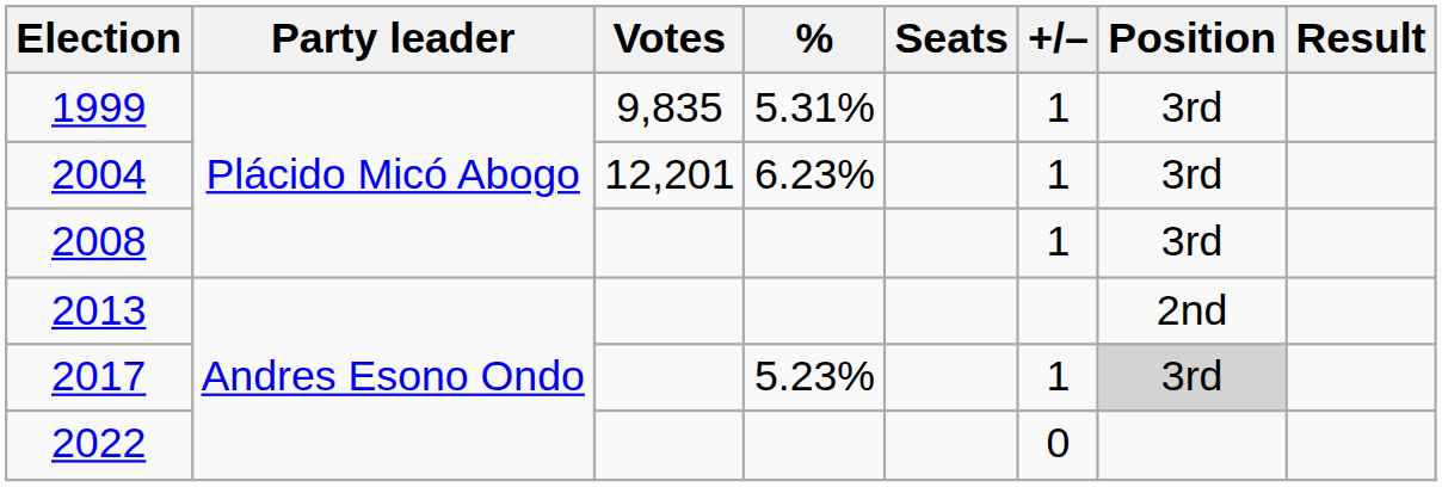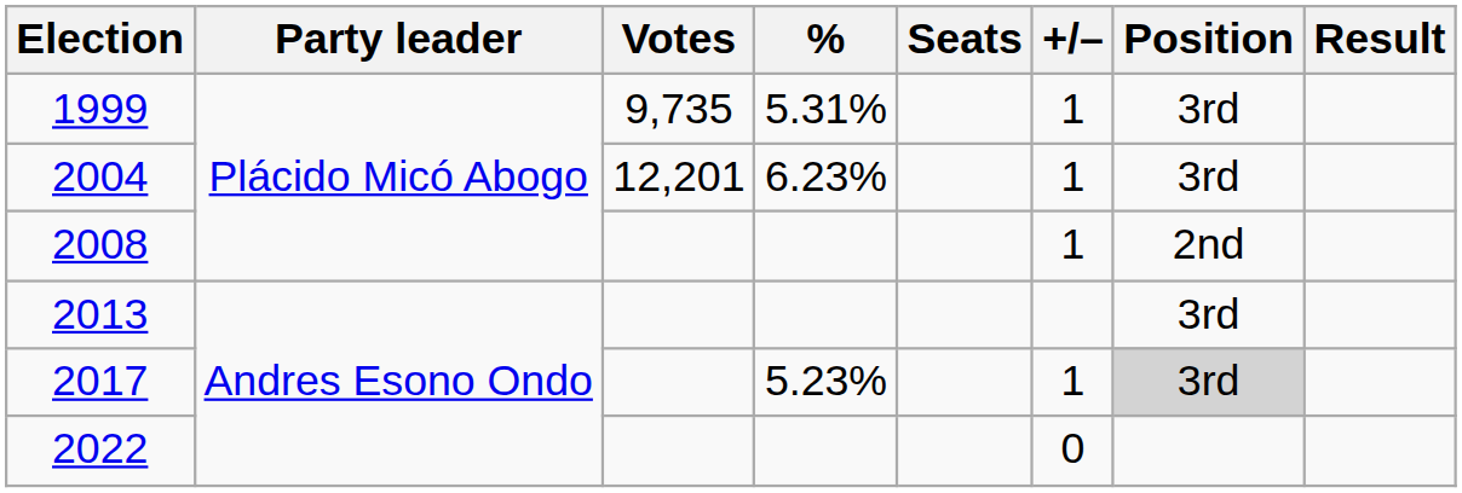1999 | Votes: 9,835 -> 9,735
2008 | Position: 3rd -> 2nd
2013 | Position: 2nd -> 3rd
